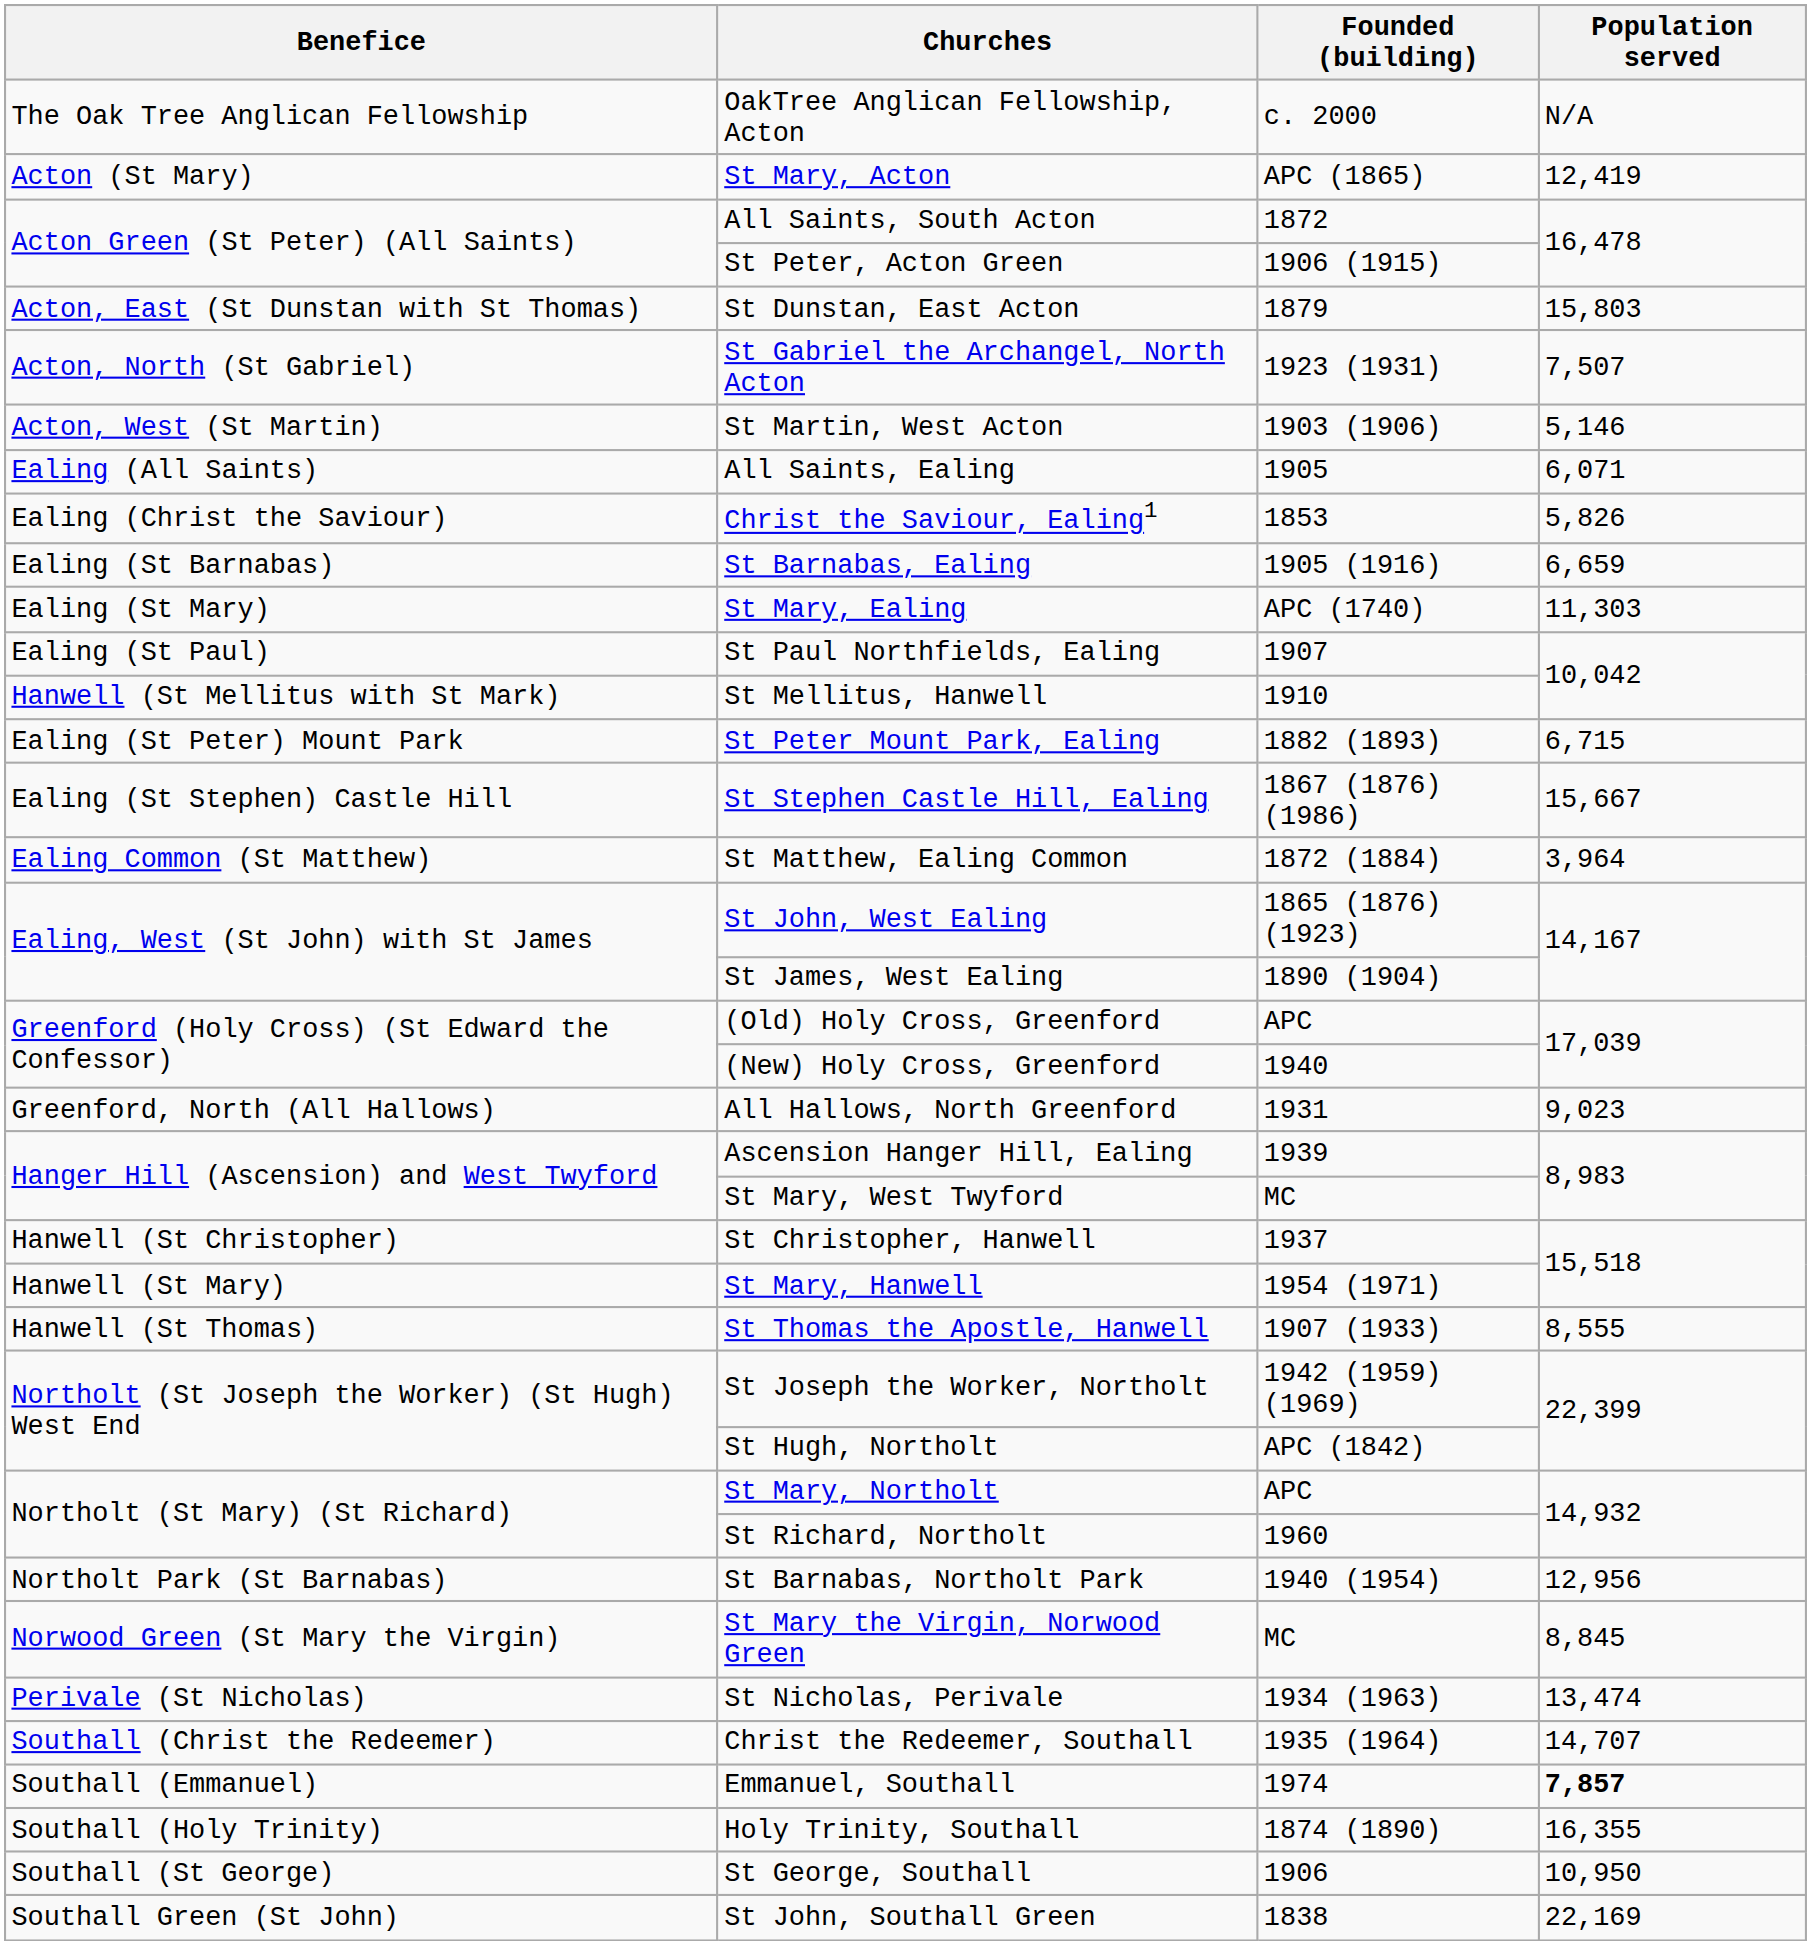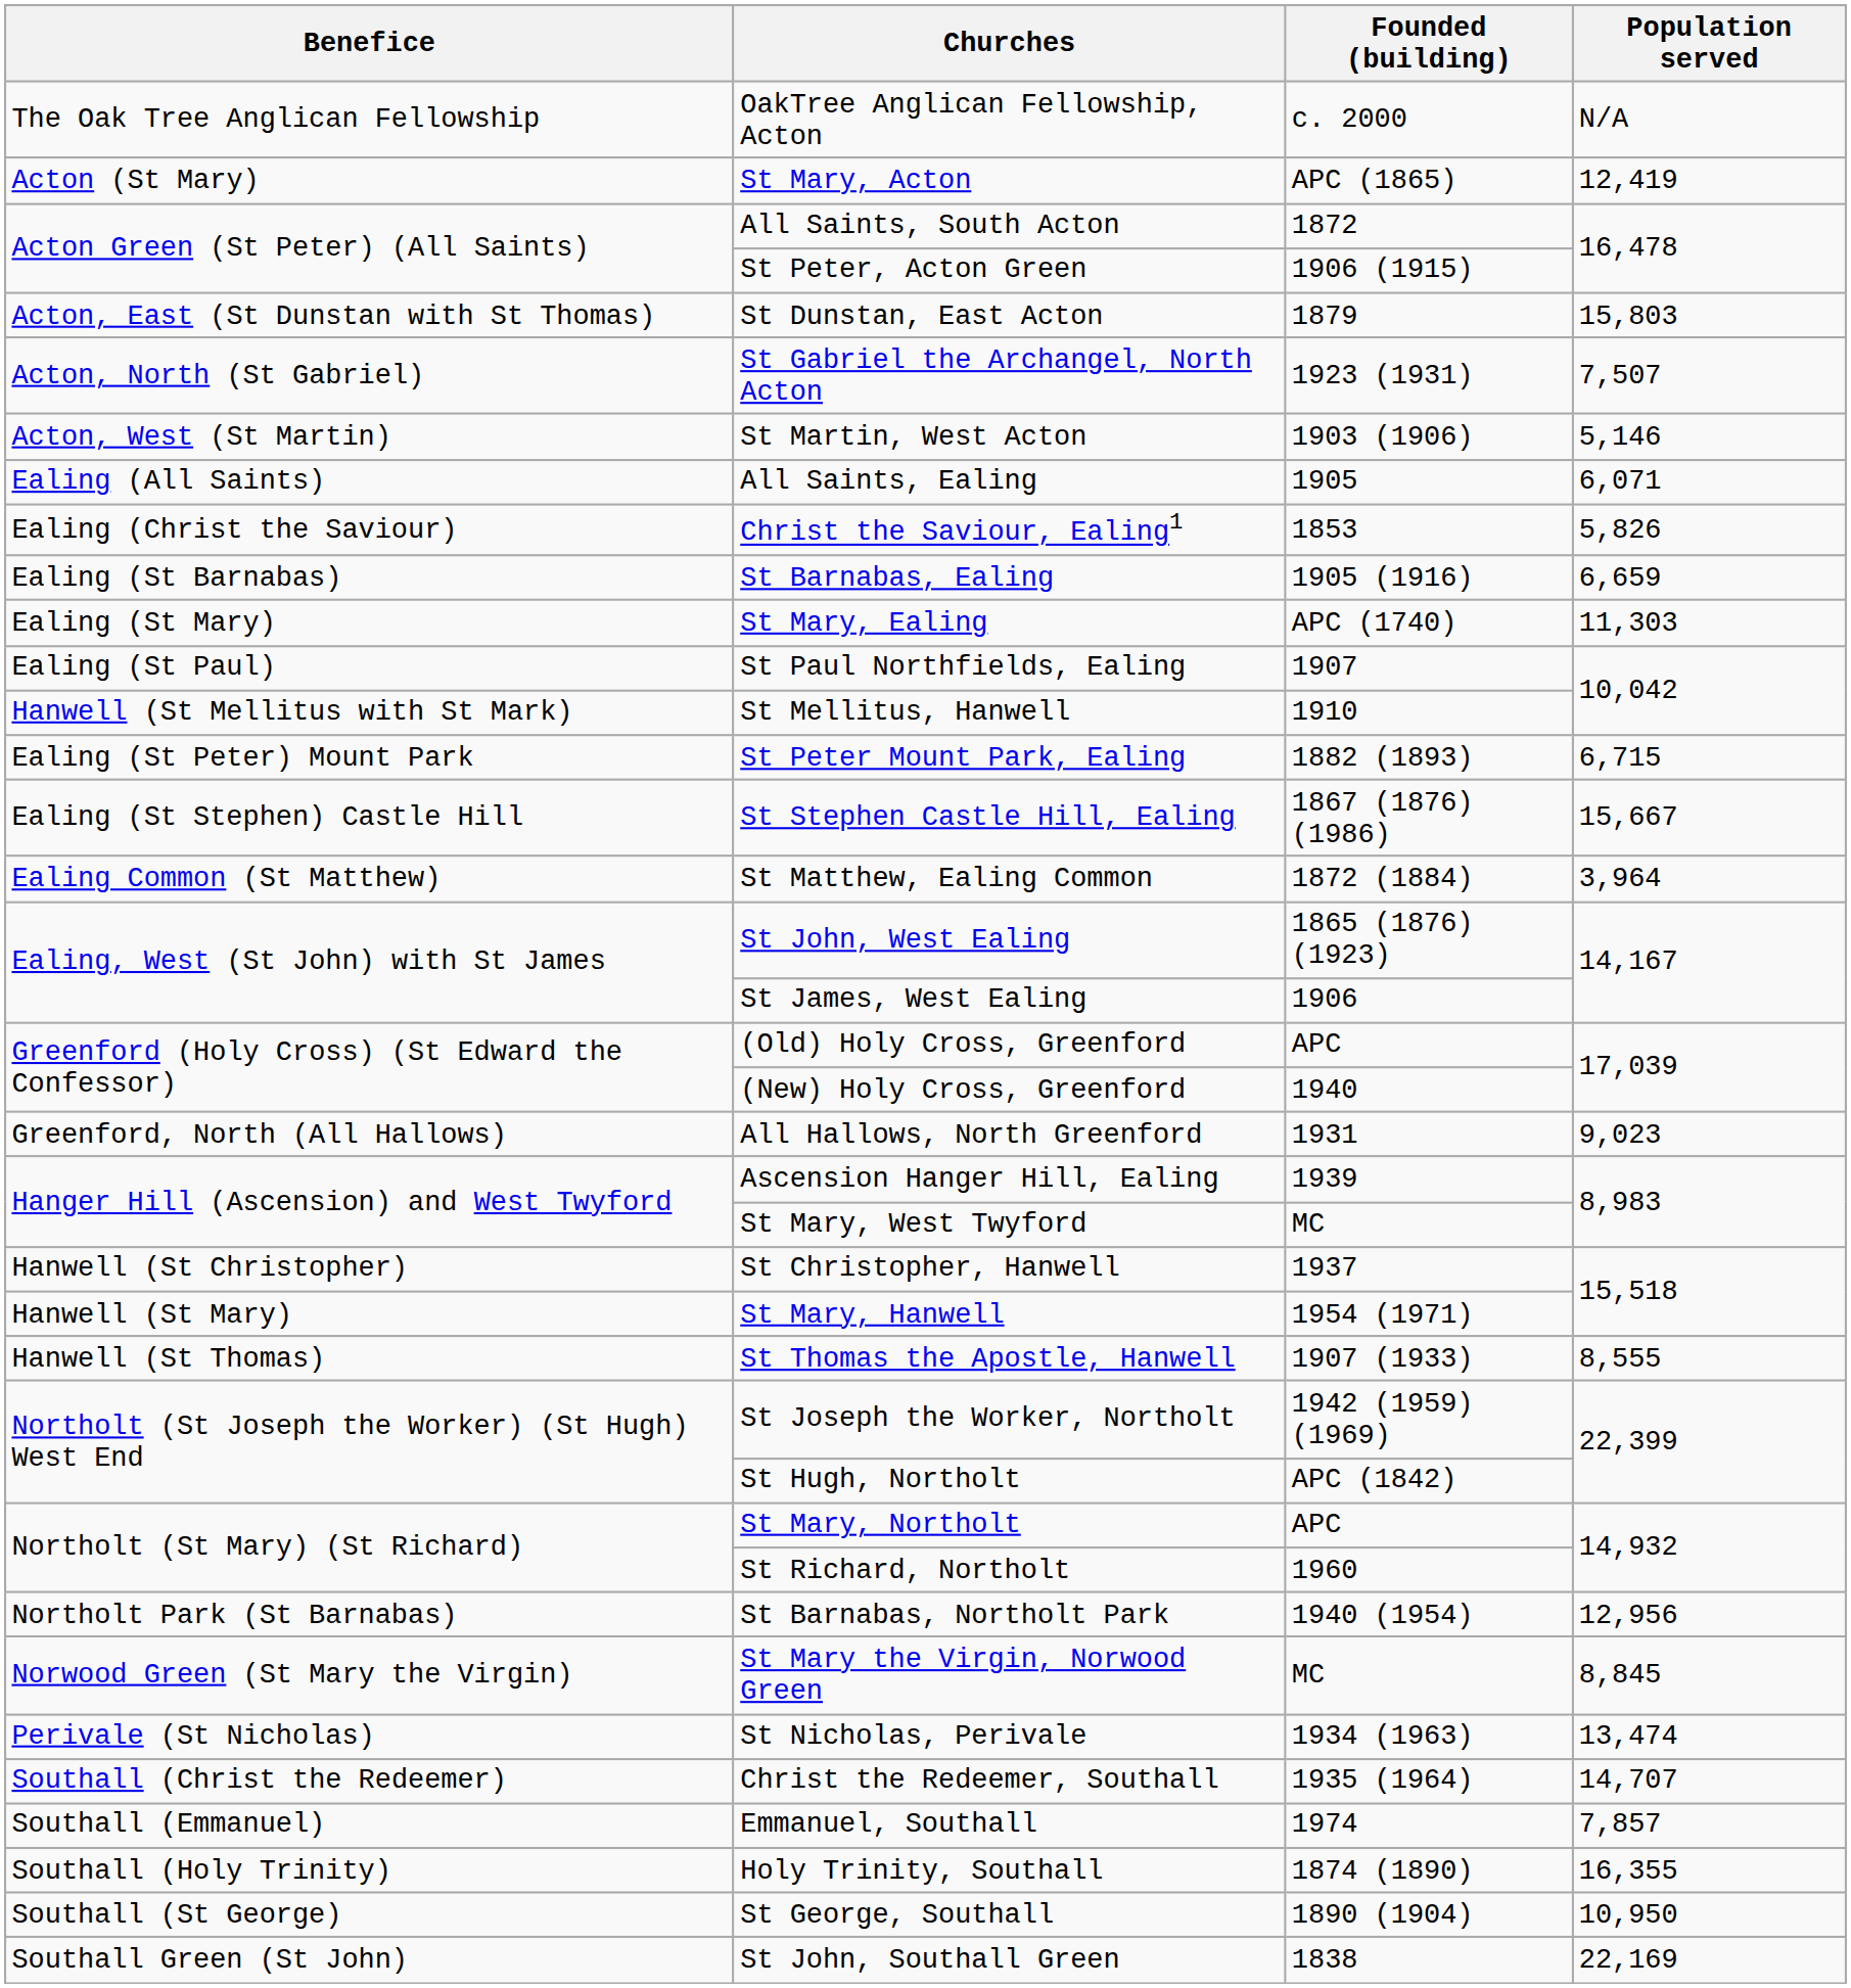St James, West Ealing | Founded (building): 1890 (1904) -> 1906
Emmanuel, Southall | Population served: bold -> normal
St George, Southall | Founded (building): 1906 -> 1890 (1904)
